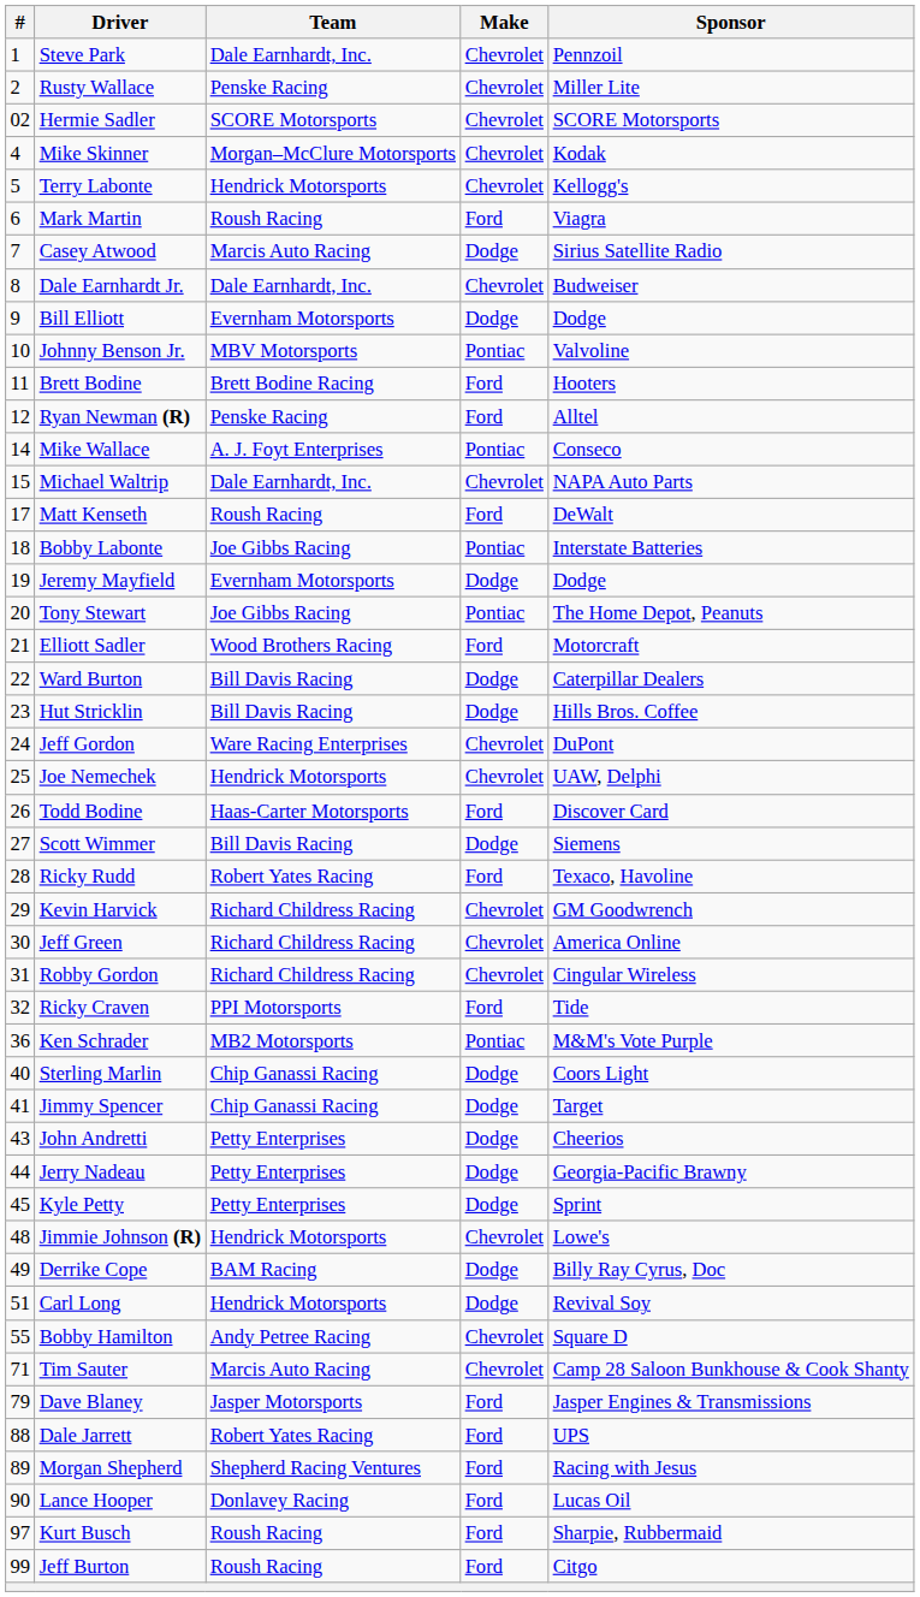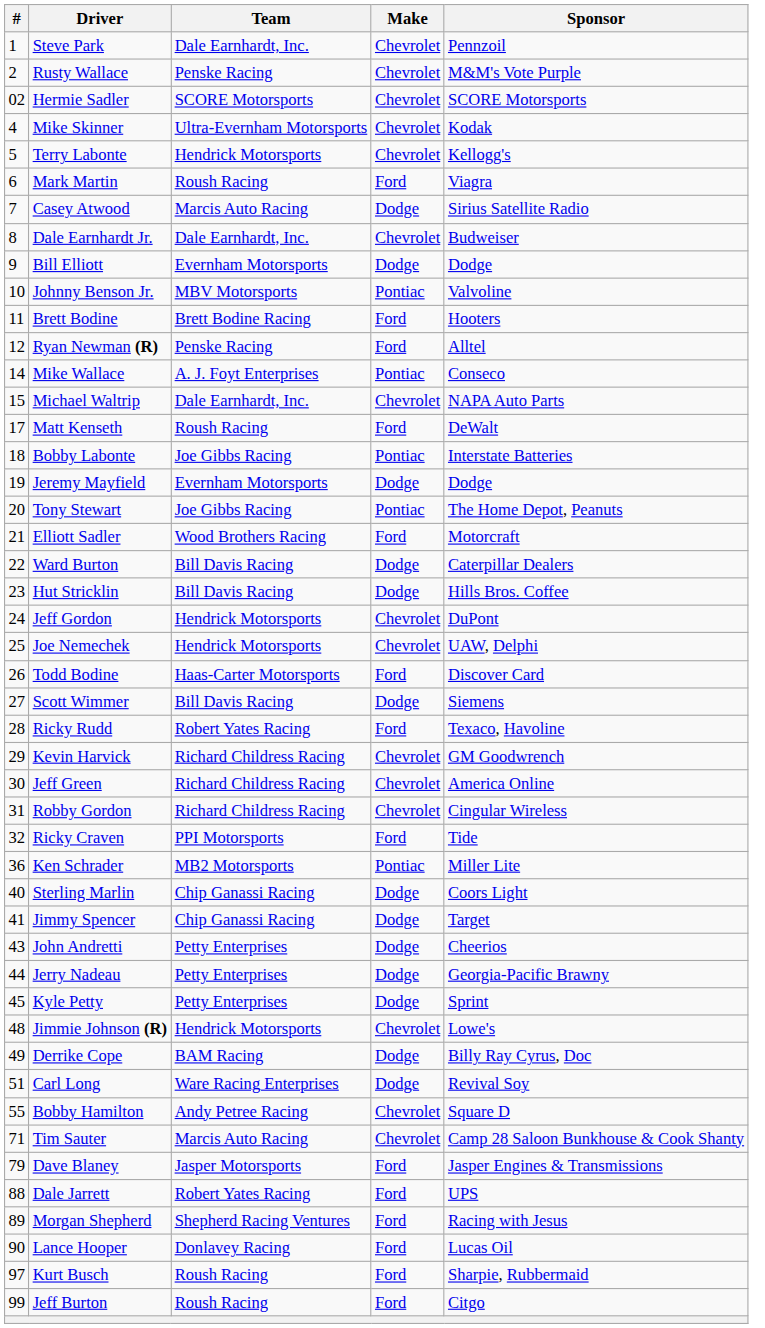Rusty Wallace | Sponsor: Miller Lite -> M&M's Vote Purple
Mike Skinner | Team: Morgan–McClure Motorsports -> Ultra-Evernham Motorsports
Jeff Gordon | Team: Ware Racing Enterprises -> Hendrick Motorsports
Ken Schrader | Sponsor: M&M's Vote Purple -> Miller Lite
Carl Long | Team: Hendrick Motorsports -> Ware Racing Enterprises
